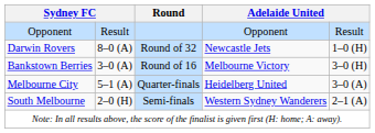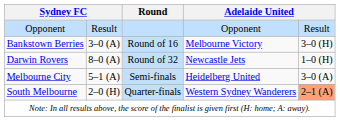rows swapped: Darwin Rovers <-> Bankstown Berries
Melbourne City | Round: Quarter-finals -> Semi-finals
South Melbourne | Round: Semi-finals -> Quarter-finals
South Melbourne | column 5: no background -> lightsalmon background
